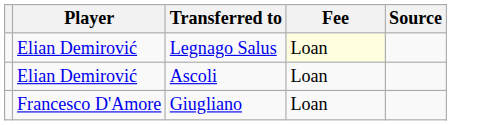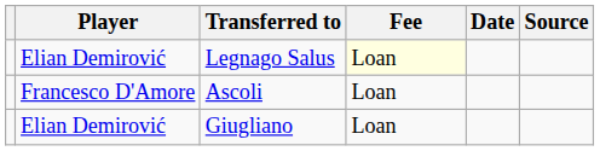+ column: Date
Ascoli | Player: Elian Demirović -> Francesco D'Amore
Giugliano | Player: Francesco D'Amore -> Elian Demirović
